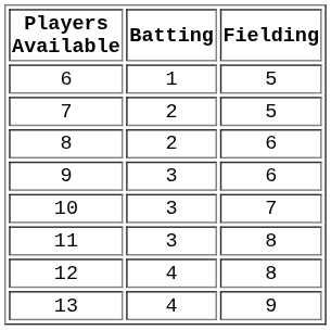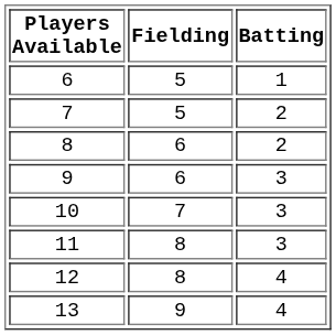columns swapped: Batting <-> Fielding
